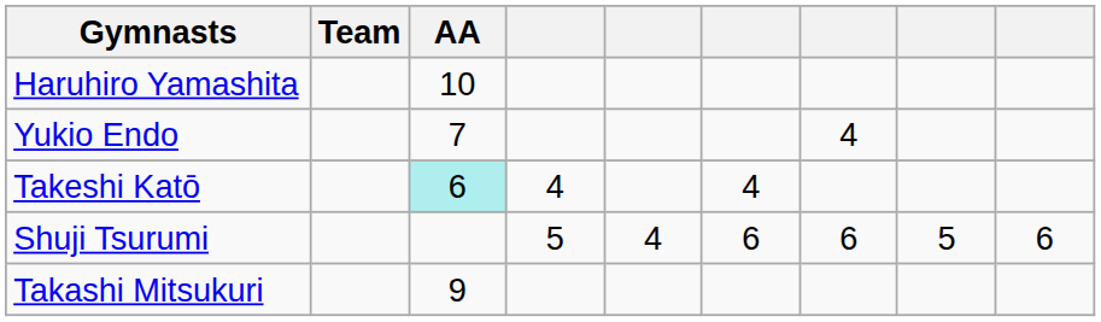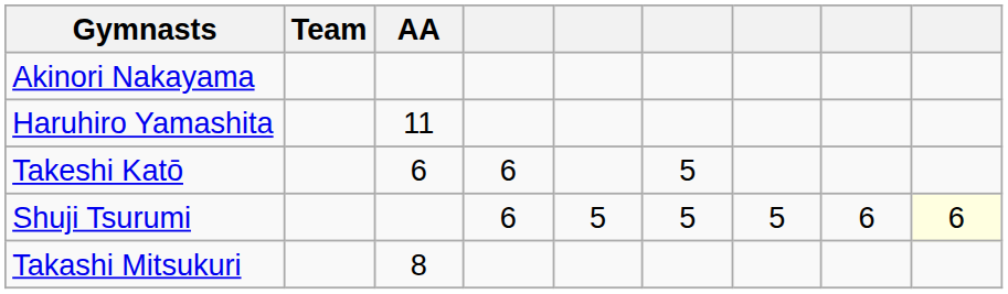+ row: Akinori Nakayama
Haruhiro Yamashita | AA: 10 -> 11
- row: Yukio Endo | 7 | 4
Takeshi Katō | AA: paleturquoise background -> no background
Takeshi Katō | column 4: 4 -> 6
Takeshi Katō | column 6: 4 -> 5
Shuji Tsurumi | column 4: 5 -> 6
Shuji Tsurumi | column 5: 4 -> 5
Shuji Tsurumi | column 6: 6 -> 5
Shuji Tsurumi | column 7: 6 -> 5
Shuji Tsurumi | column 8: 5 -> 6
Shuji Tsurumi | column 9: no background -> lightyellow background
Takashi Mitsukuri | AA: 9 -> 8
